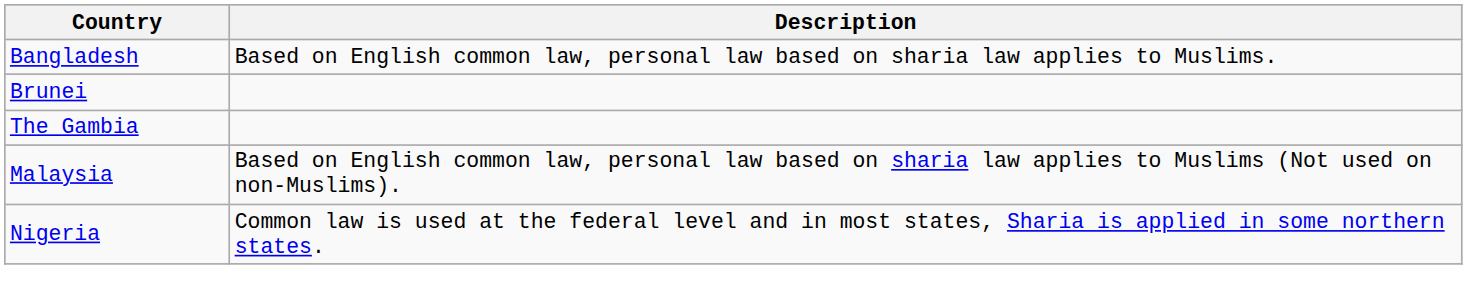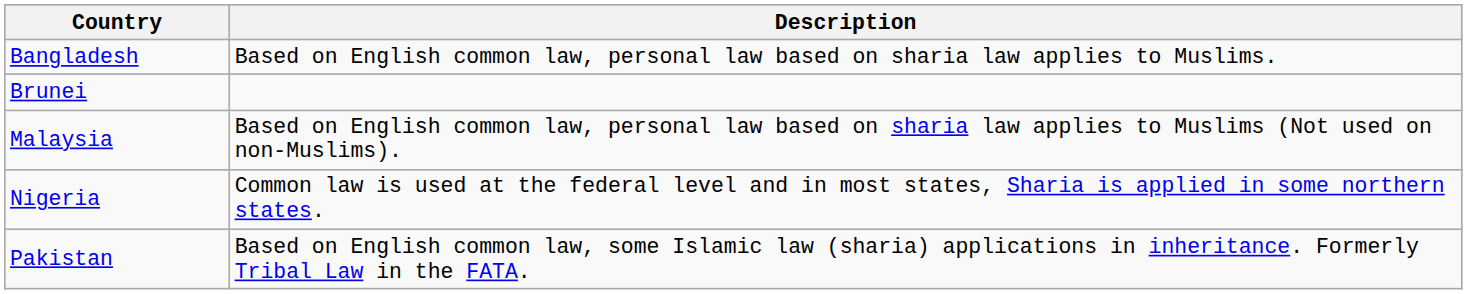- row: The Gambia
+ row: Pakistan | Based on English common law, some Islamic law (sharia) applications in inheritance. Formerly Tribal Law in the FATA.
